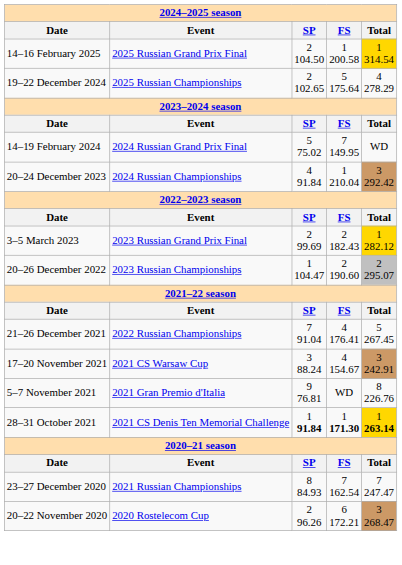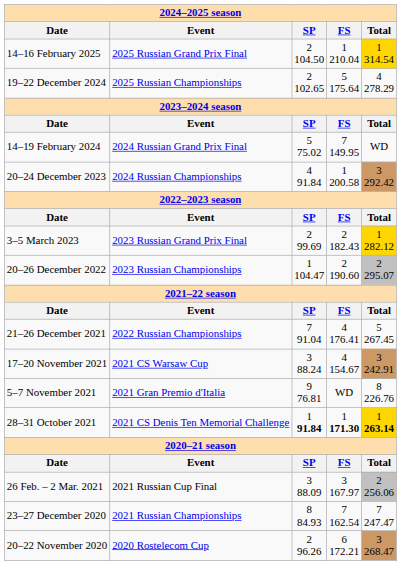14–16 February 2025 | column 4: 1 200.58 -> 1 210.04
20–24 December 2023 | column 4: 1 210.04 -> 1 200.58
+ row: 26 Feb. – 2 Mar. 2021 | 2021 Russian Cup Final | 3 88.09 | 3 167.97 | 2 256.06
